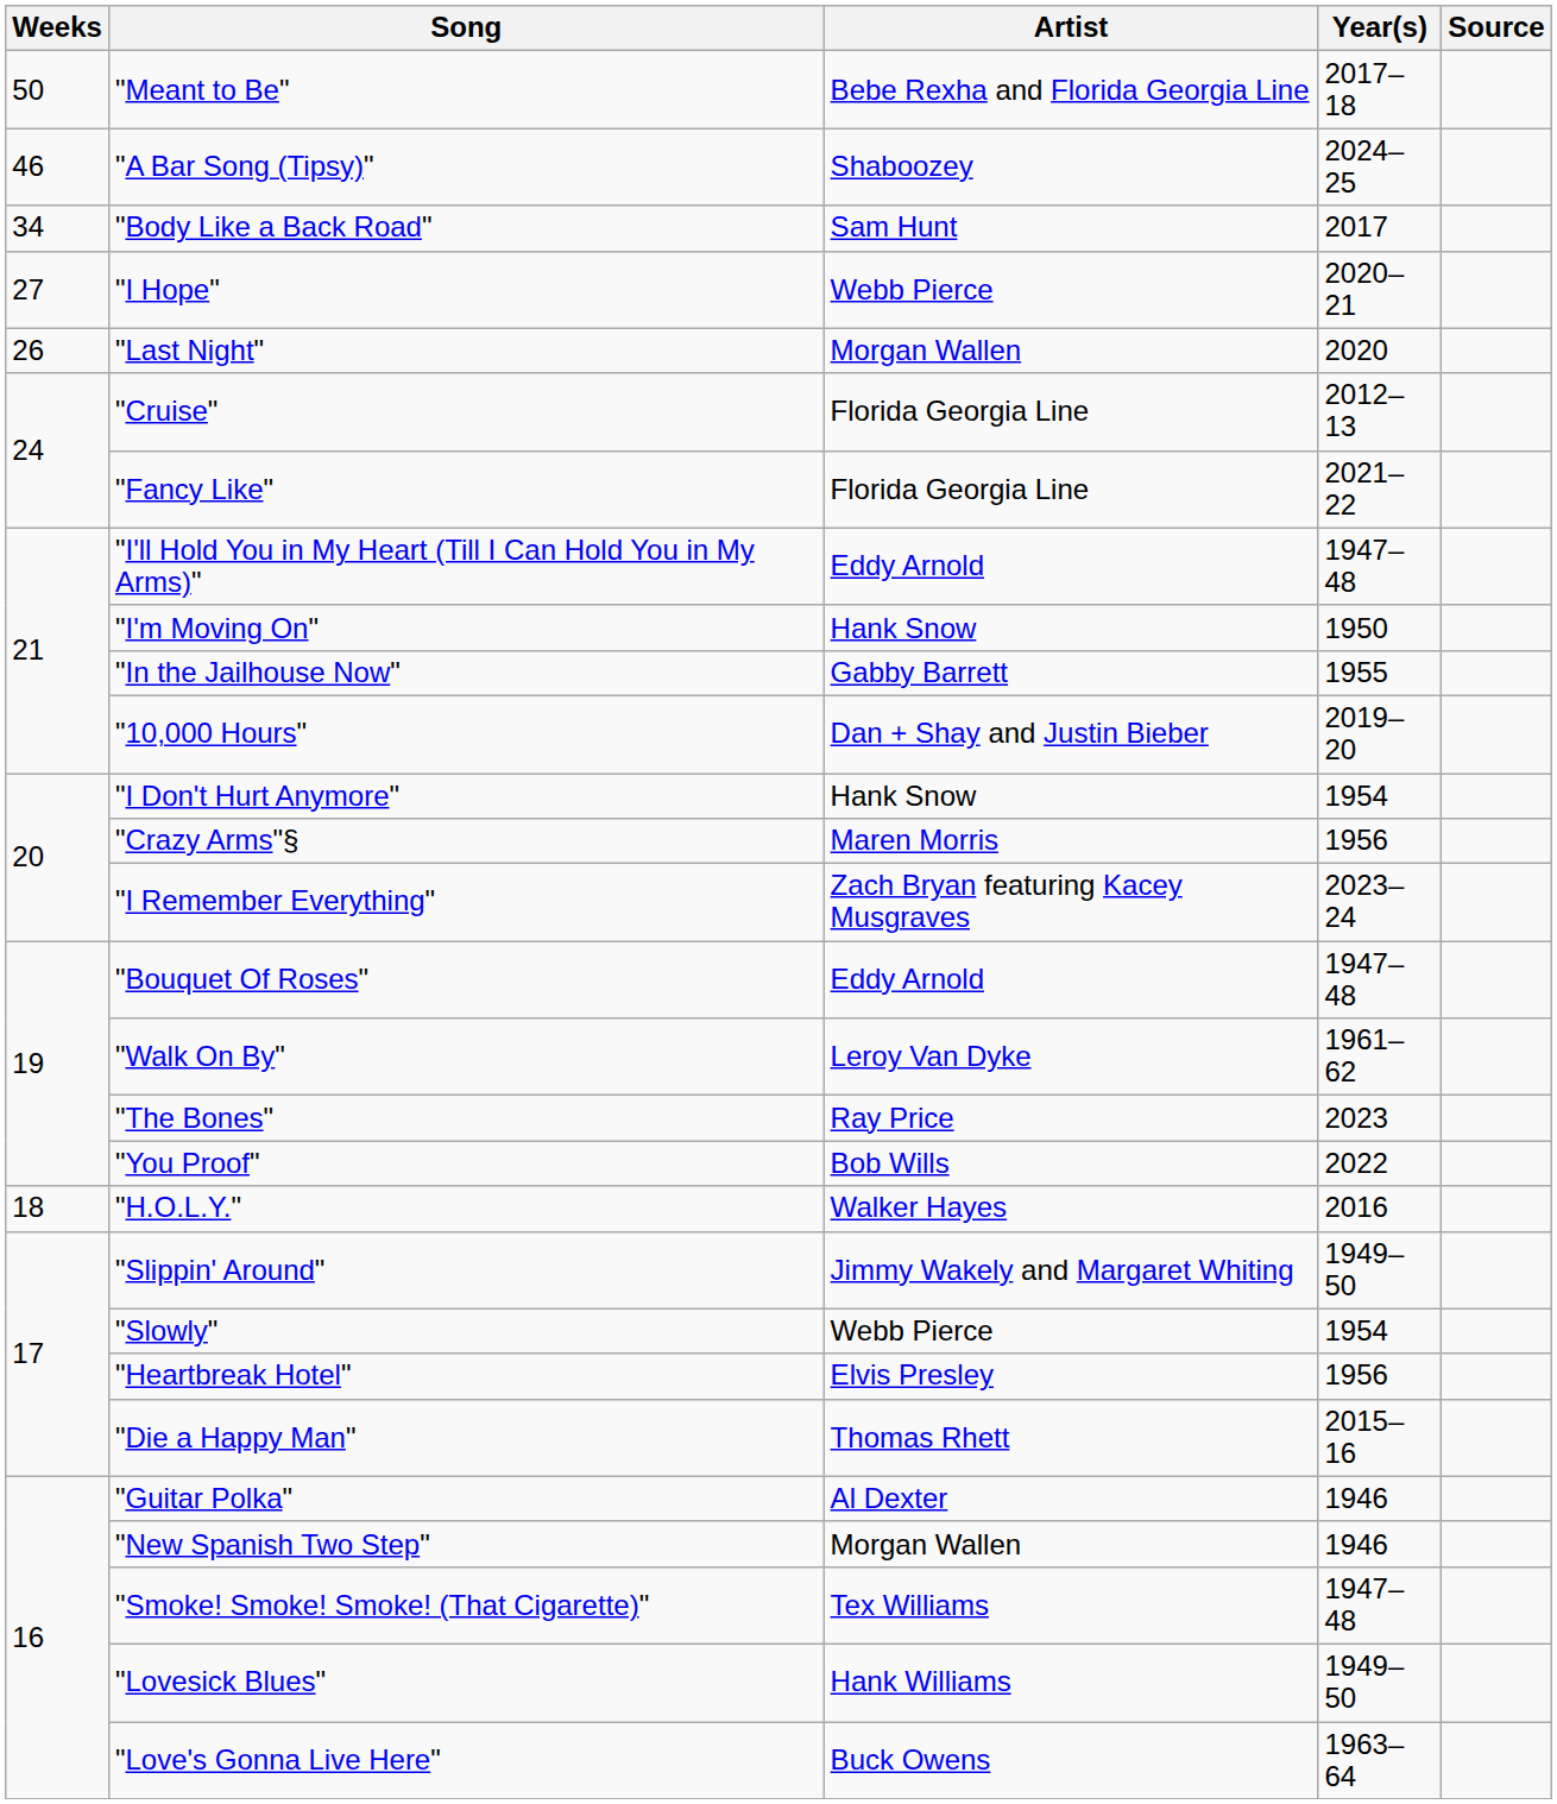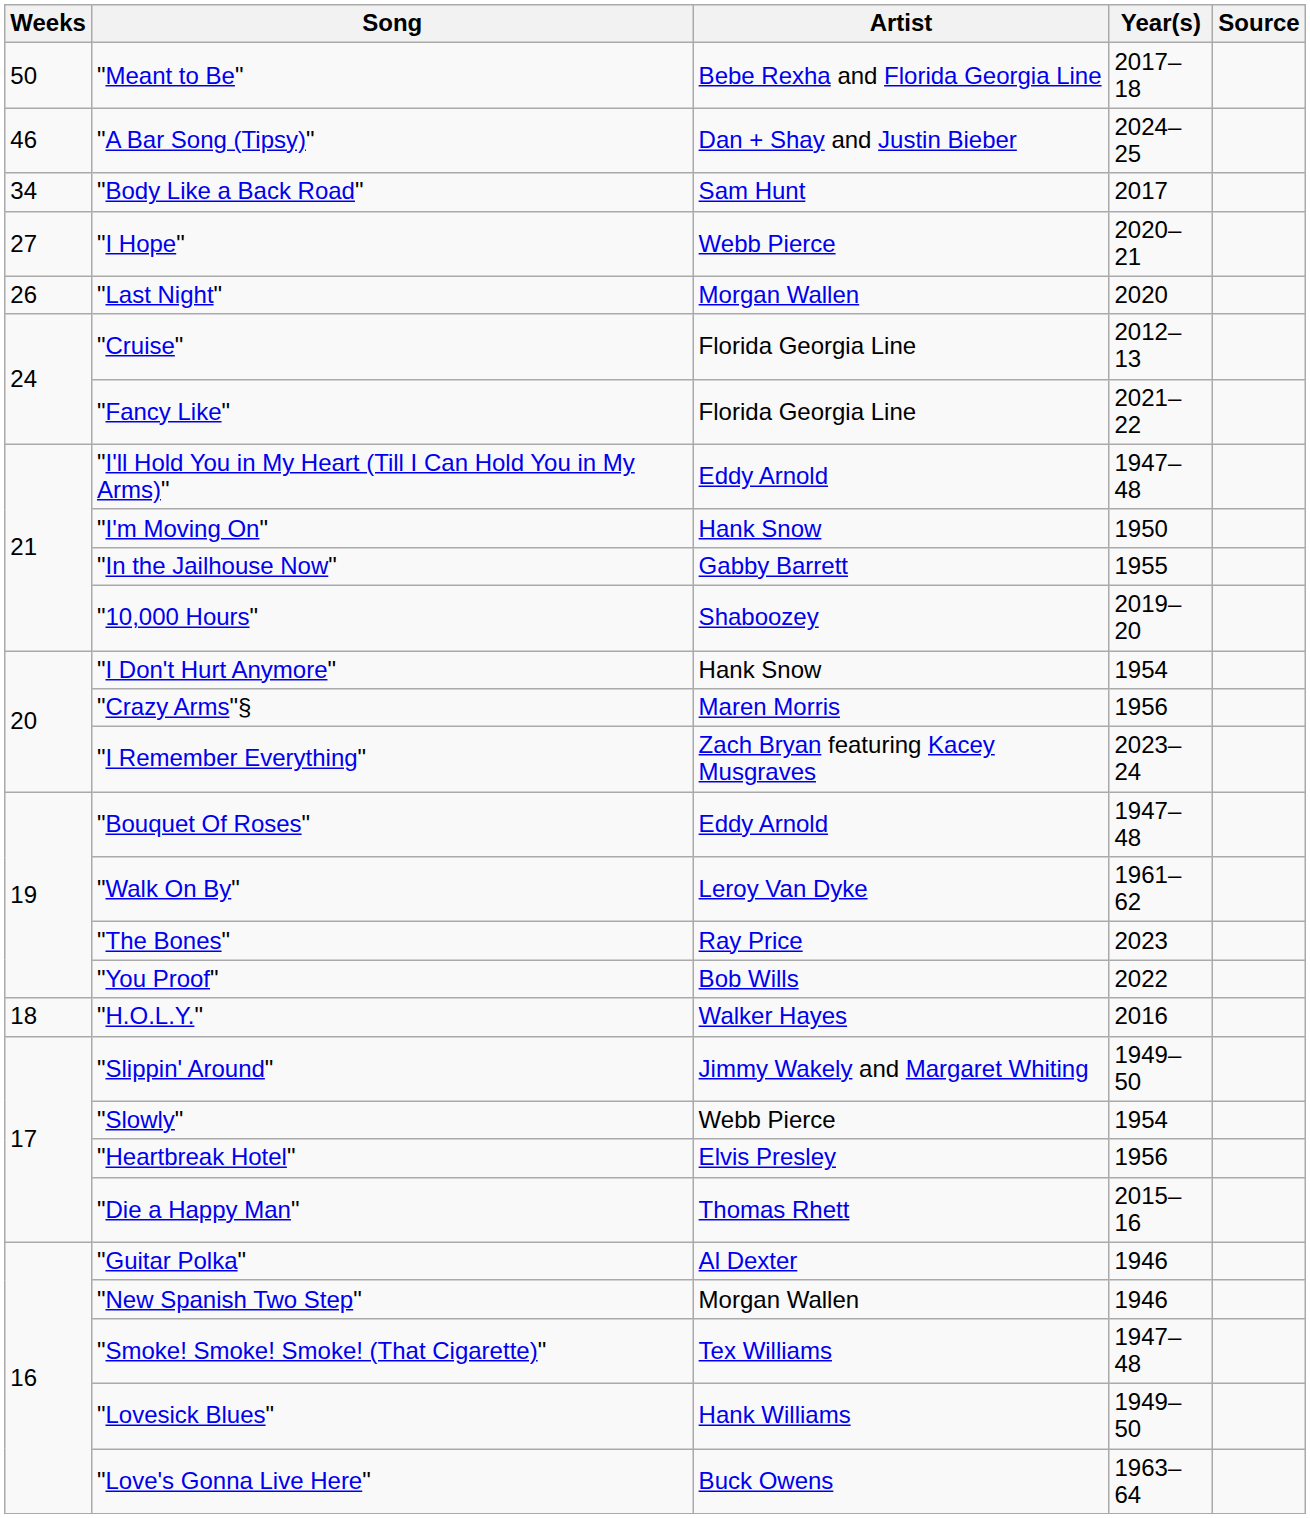"A Bar Song (Tipsy)" | Artist: Shaboozey -> Dan + Shay and Justin Bieber
"10,000 Hours" | Artist: Dan + Shay and Justin Bieber -> Shaboozey
